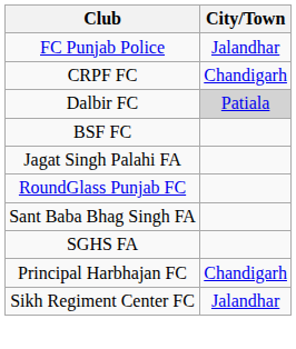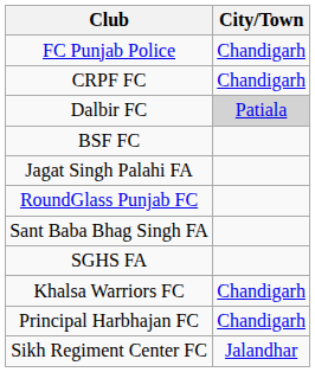FC Punjab Police | City/Town: Jalandhar -> Chandigarh
+ row: Khalsa Warriors FC | Chandigarh
